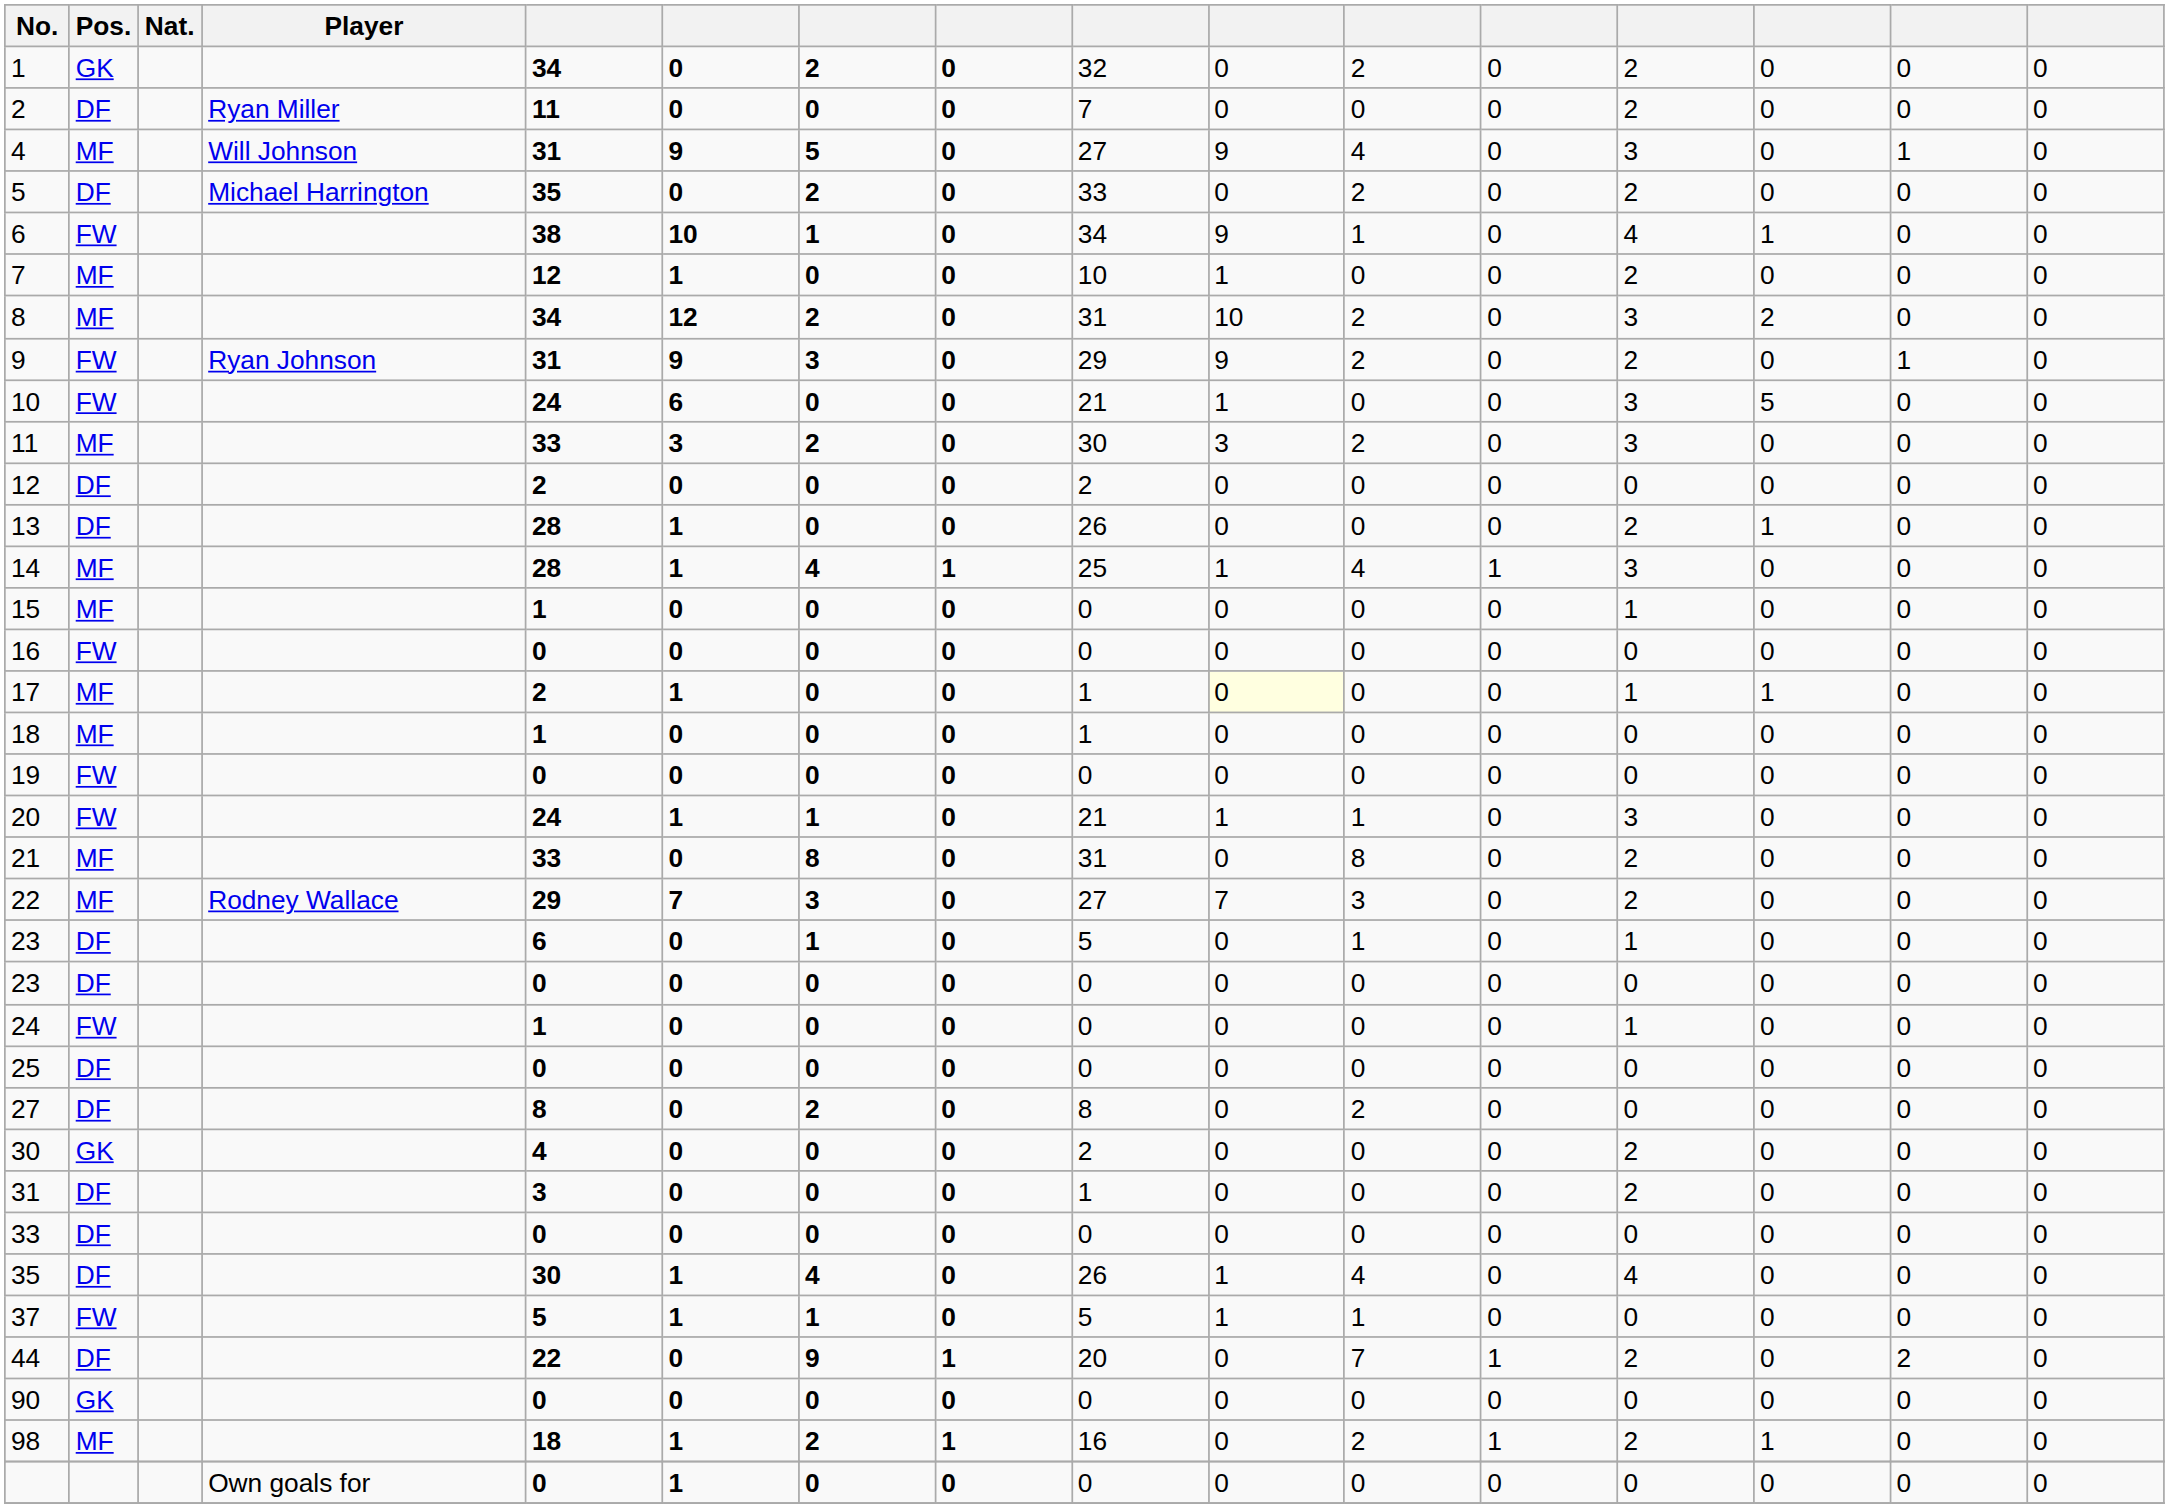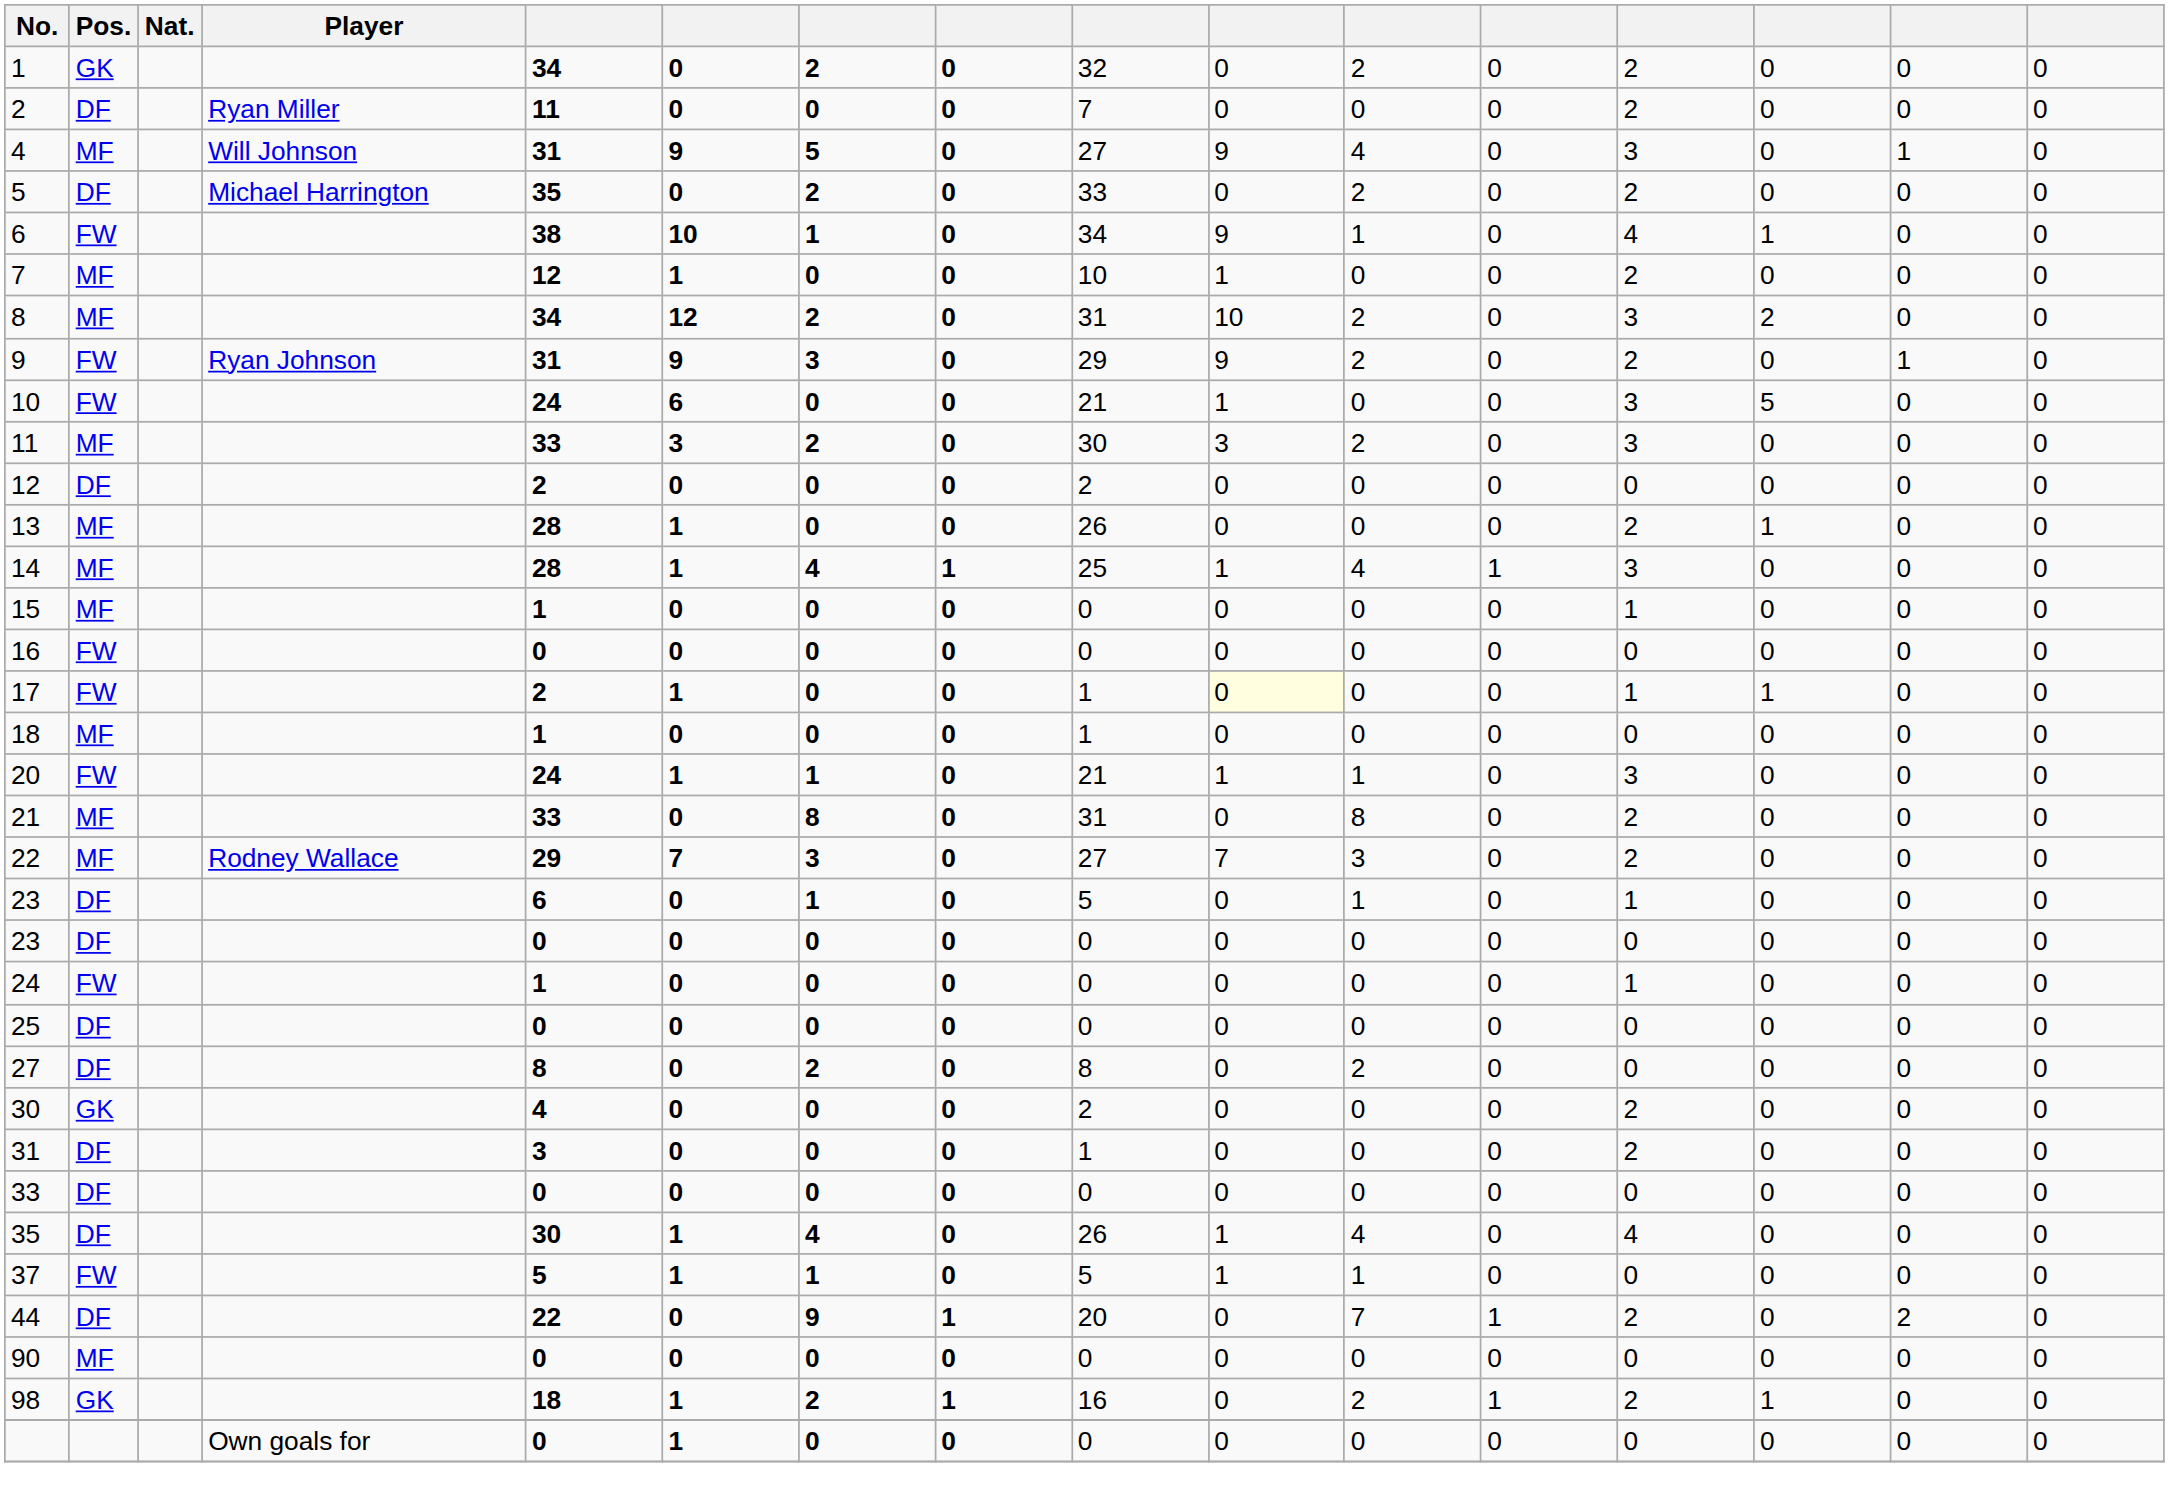13 | Pos.: DF -> MF
17 | Pos.: MF -> FW
- row: 19 | FW | 0 | 0 | 0 | 0 | 0 | 0 | 0 | 0 | 0 | 0 | 0 | 0
90 | Pos.: GK -> MF
98 | Pos.: MF -> GK
